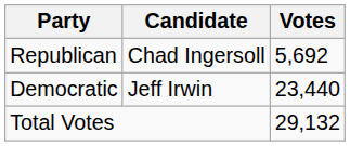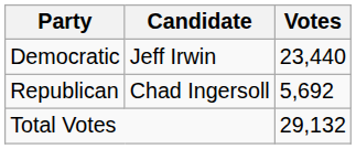rows swapped: Democratic <-> Republican
